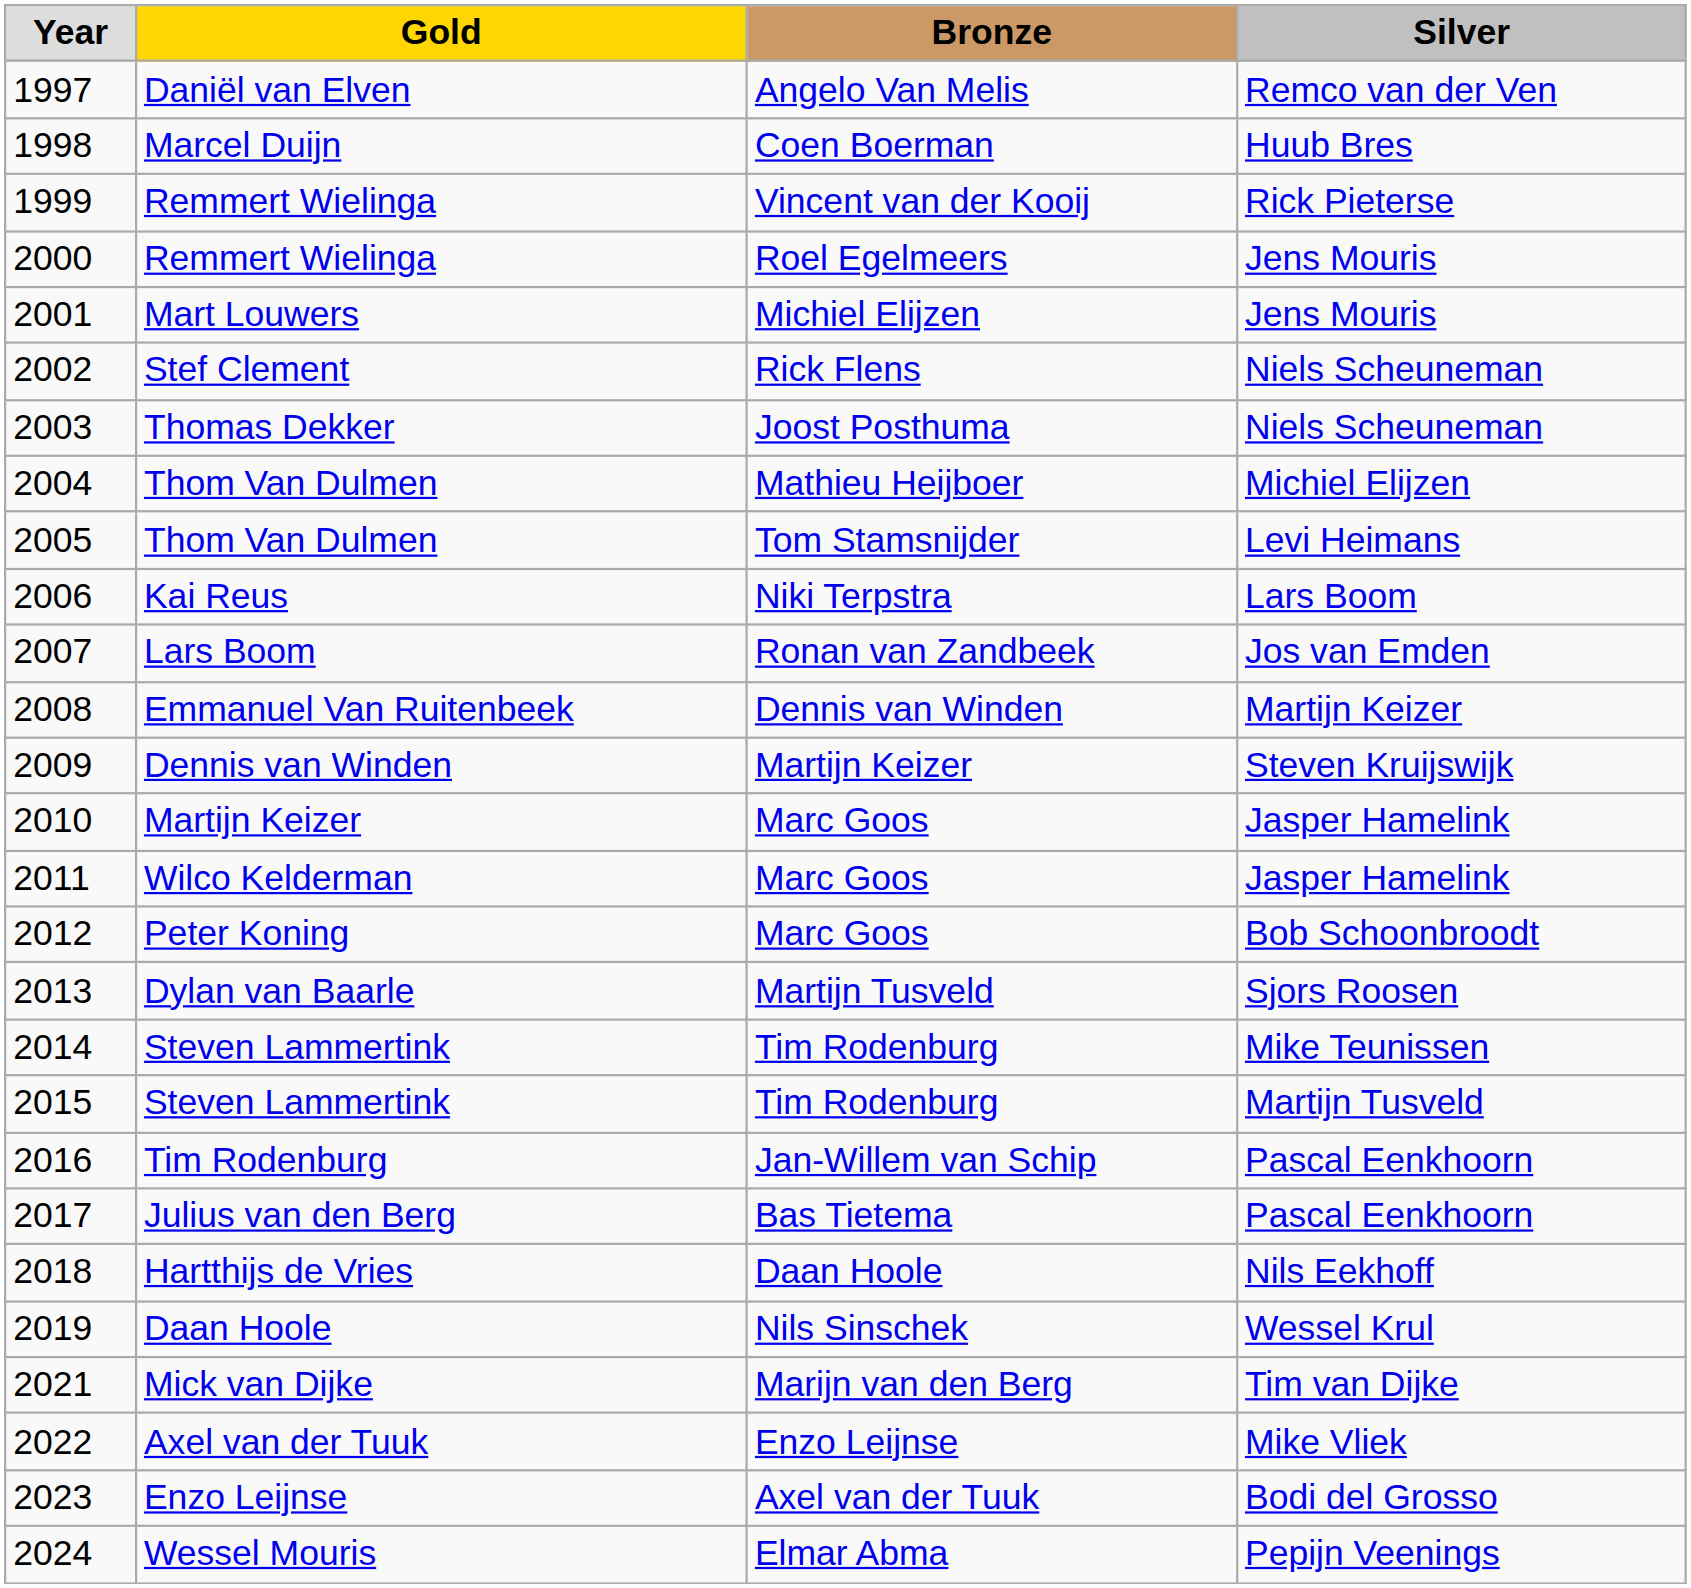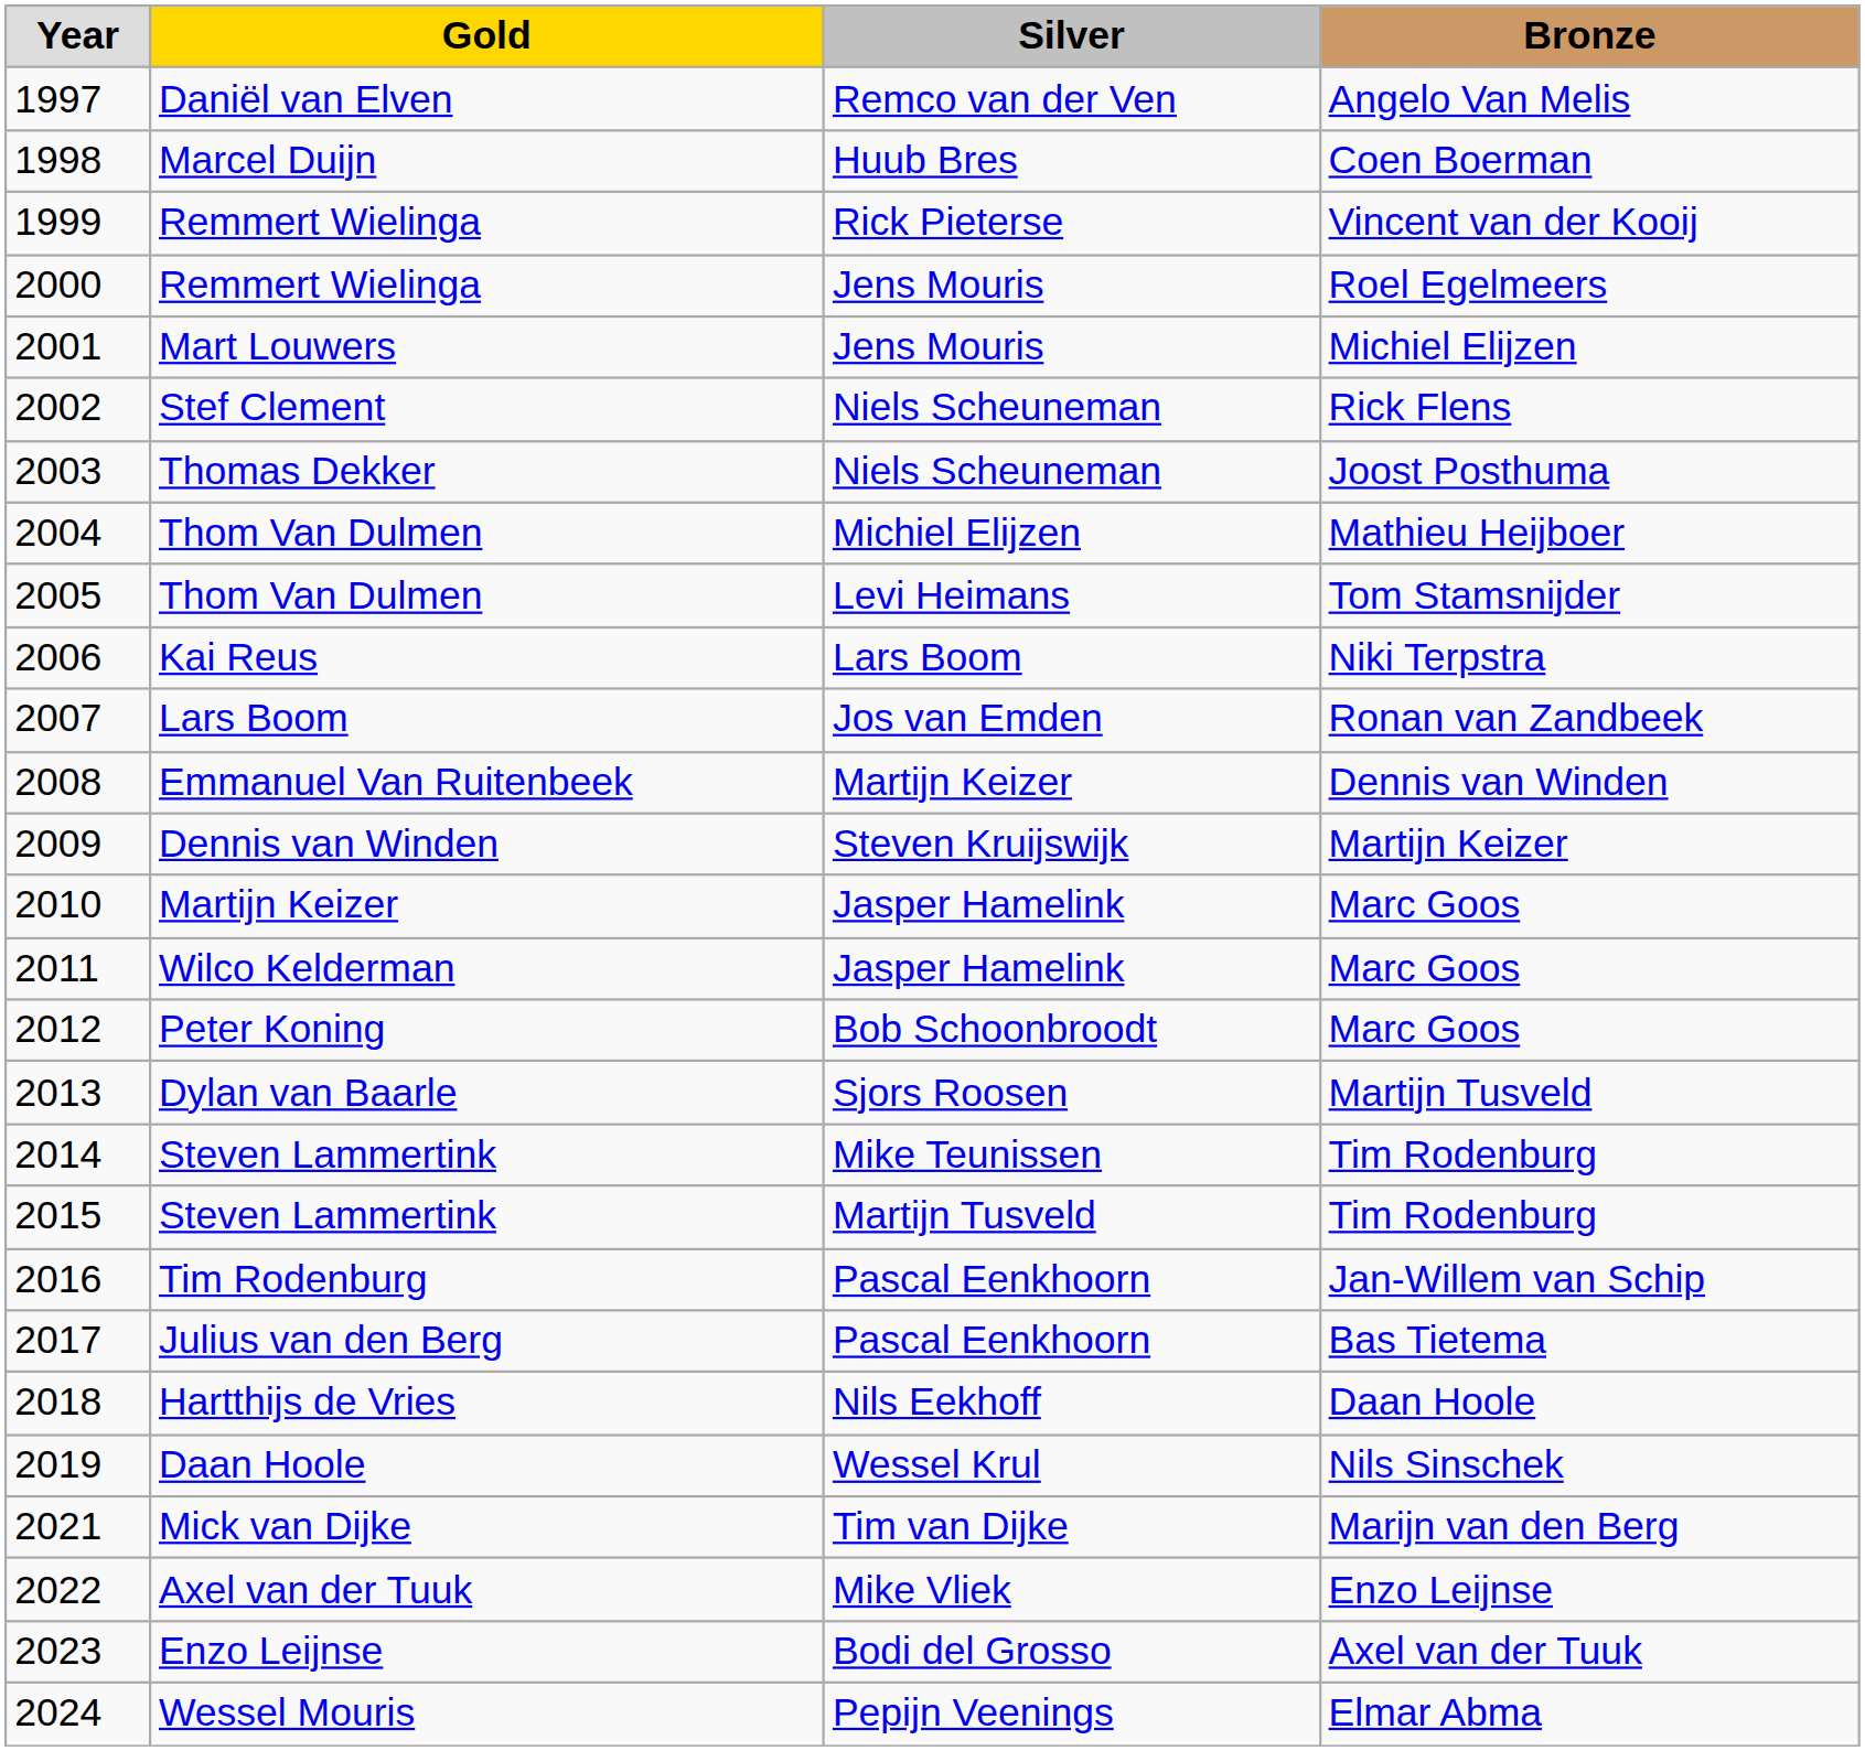columns swapped: Silver <-> Bronze
